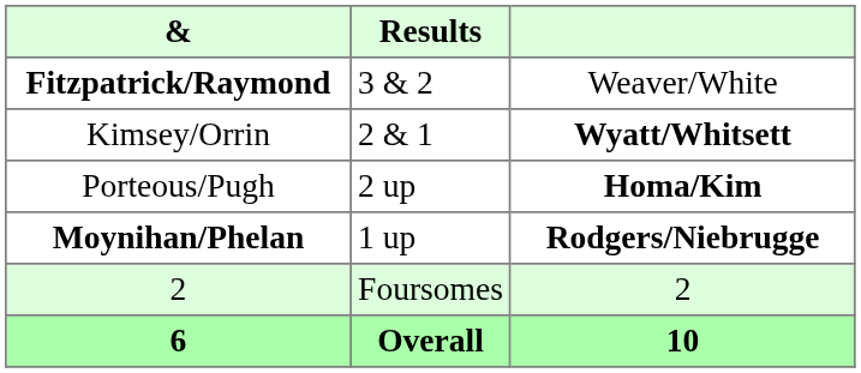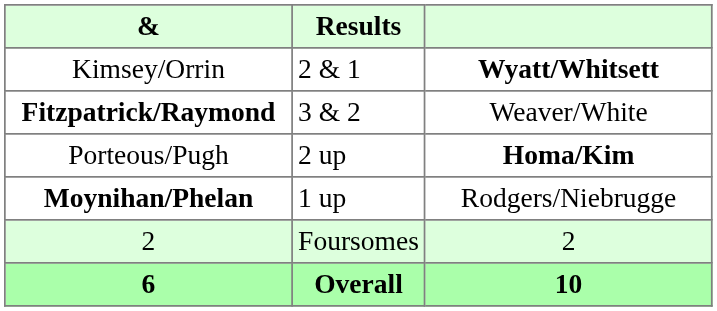rows swapped: Kimsey/Orrin <-> Fitzpatrick/Raymond
Moynihan/Phelan | column 3: bold -> normal
